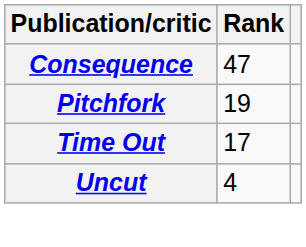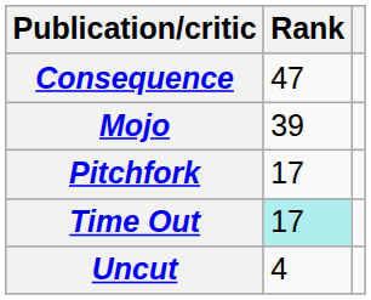+ row: Mojo | 39
Pitchfork | Rank: 19 -> 17
Time Out | Rank: no background -> paleturquoise background
